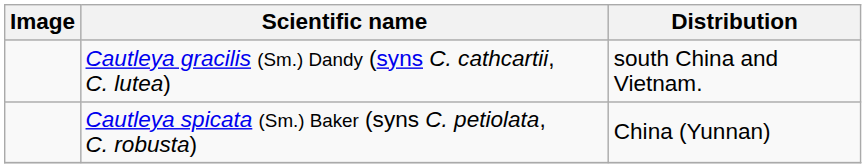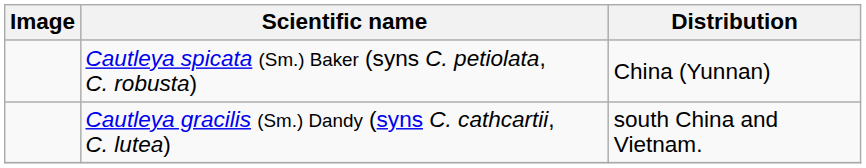rows swapped: Cautleya gracilis (Sm.) Dandy (syns C. cathcartii, C. lutea) <-> Cautleya spicata (Sm.) Baker (syns C. petiolata, C. robusta)
